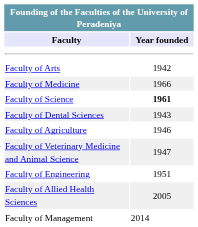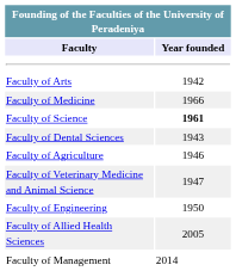Faculty of Engineering | Year founded: 1951 -> 1950
